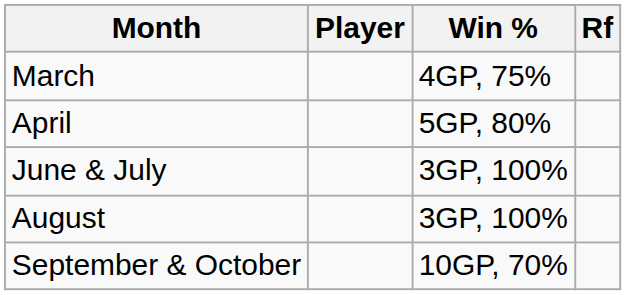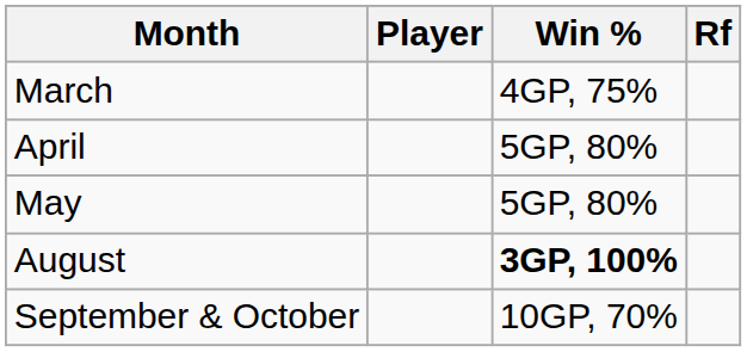+ row: May | 5GP, 80%
- row: June & July | 3GP, 100%
August | Win %: normal -> bold
